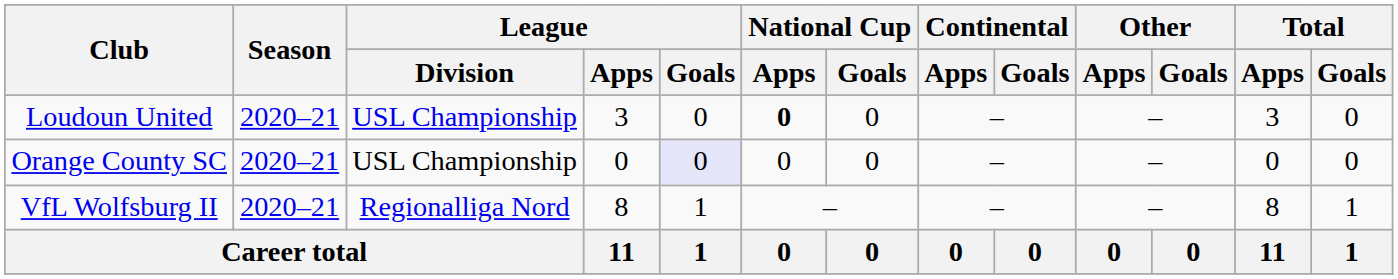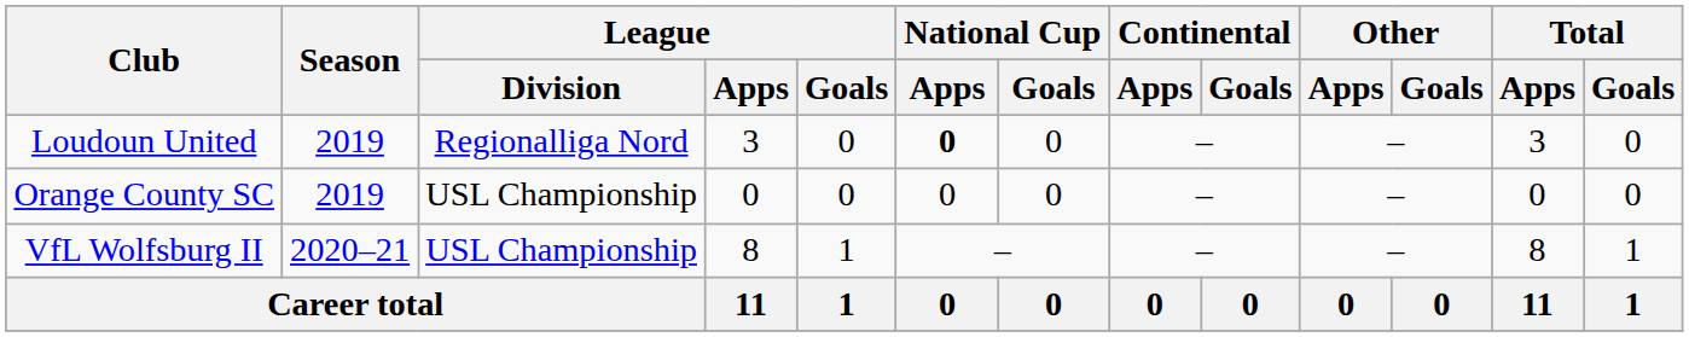Loudoun United | Season: 2020–21 -> 2019
Loudoun United | League / Division: USL Championship -> Regionalliga Nord
Orange County SC | Season: 2020–21 -> 2019
Orange County SC | League / Goals: lavender background -> no background
VfL Wolfsburg II | League / Division: Regionalliga Nord -> USL Championship
